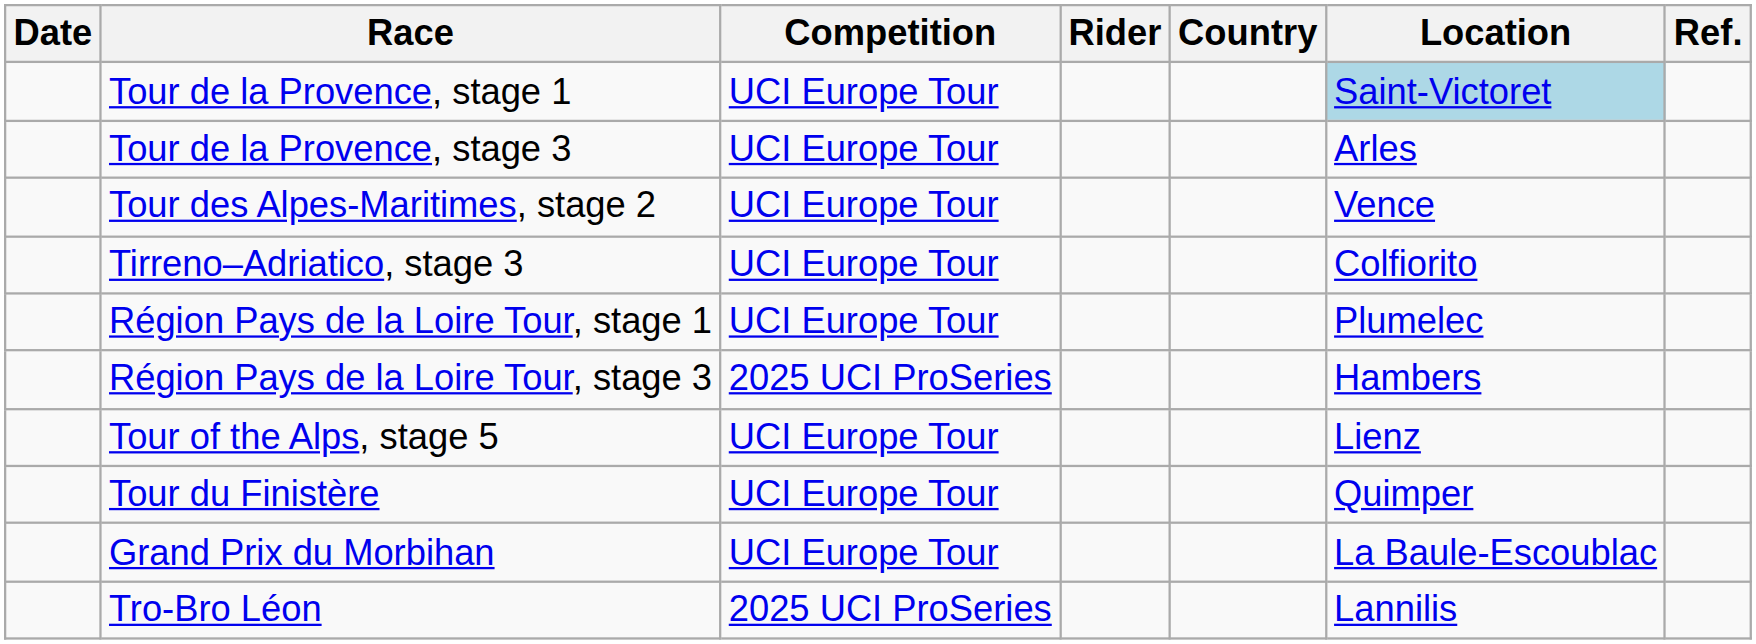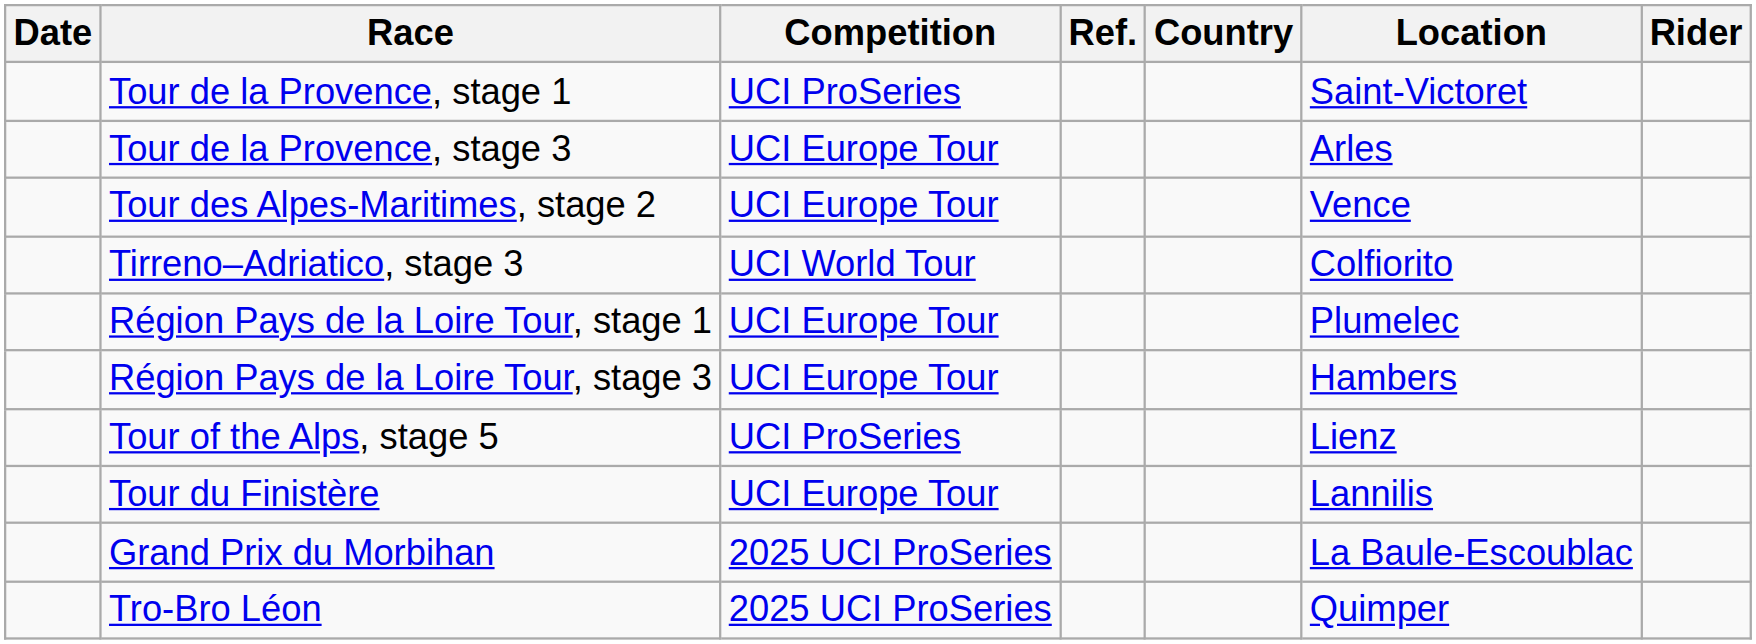columns swapped: Rider <-> Ref.
Tour de la Provence, stage 1 | Competition: UCI Europe Tour -> UCI ProSeries
Tour de la Provence, stage 1 | Location: lightblue background -> no background
Tirreno–Adriatico, stage 3 | Competition: UCI Europe Tour -> UCI World Tour
Région Pays de la Loire Tour, stage 3 | Competition: 2025 UCI ProSeries -> UCI Europe Tour
Tour of the Alps, stage 5 | Competition: UCI Europe Tour -> UCI ProSeries
Tour du Finistère | Location: Quimper -> Lannilis
Grand Prix du Morbihan | Competition: UCI Europe Tour -> 2025 UCI ProSeries
Tro-Bro Léon | Location: Lannilis -> Quimper
